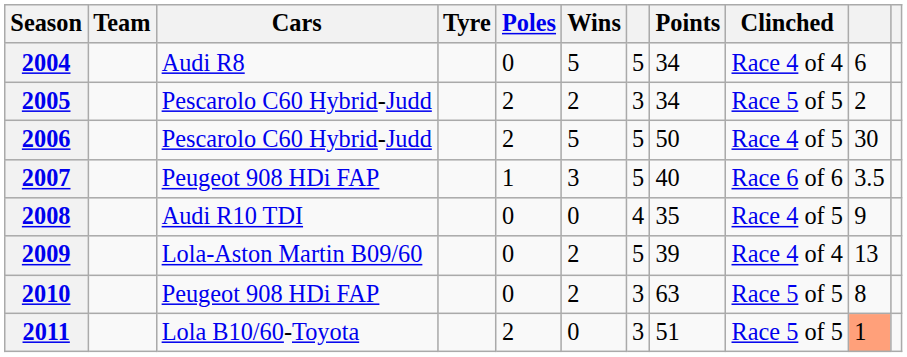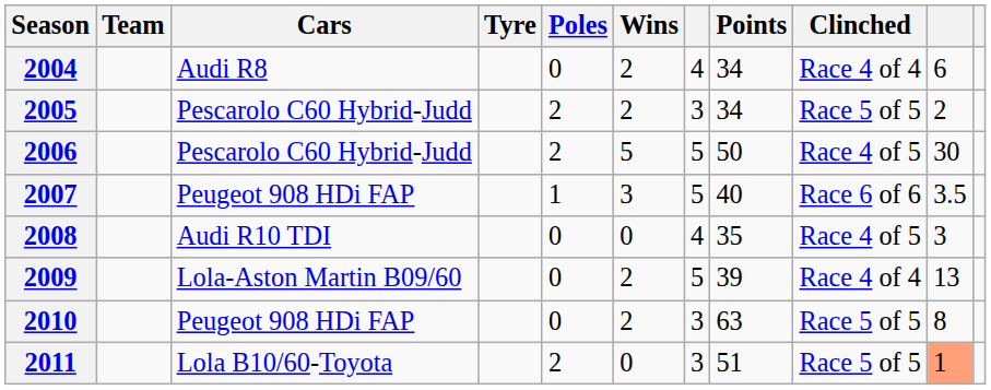2004 | Wins: 5 -> 2
2004 | column 7: 5 -> 4
2008 | column 10: 9 -> 3
